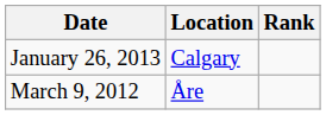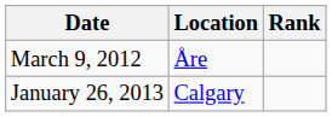rows swapped: March 9, 2012 <-> January 26, 2013
